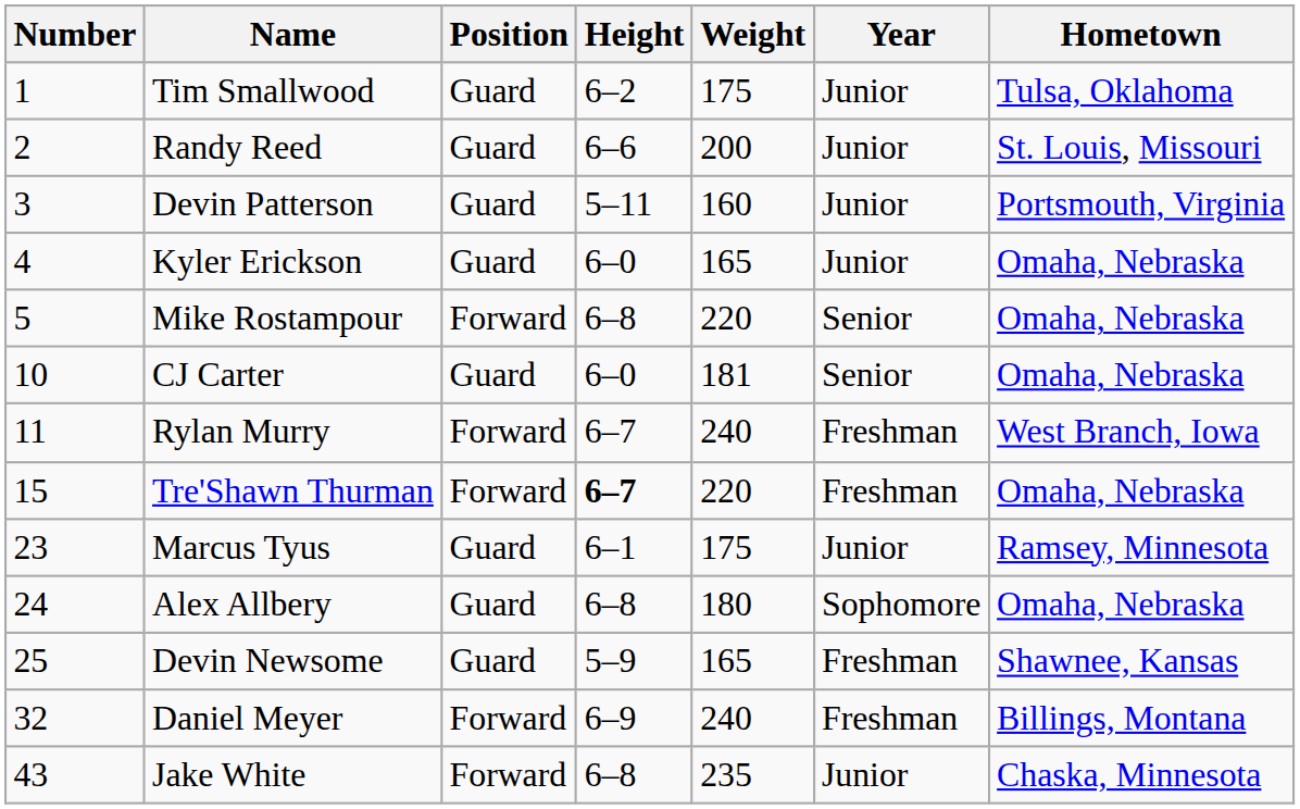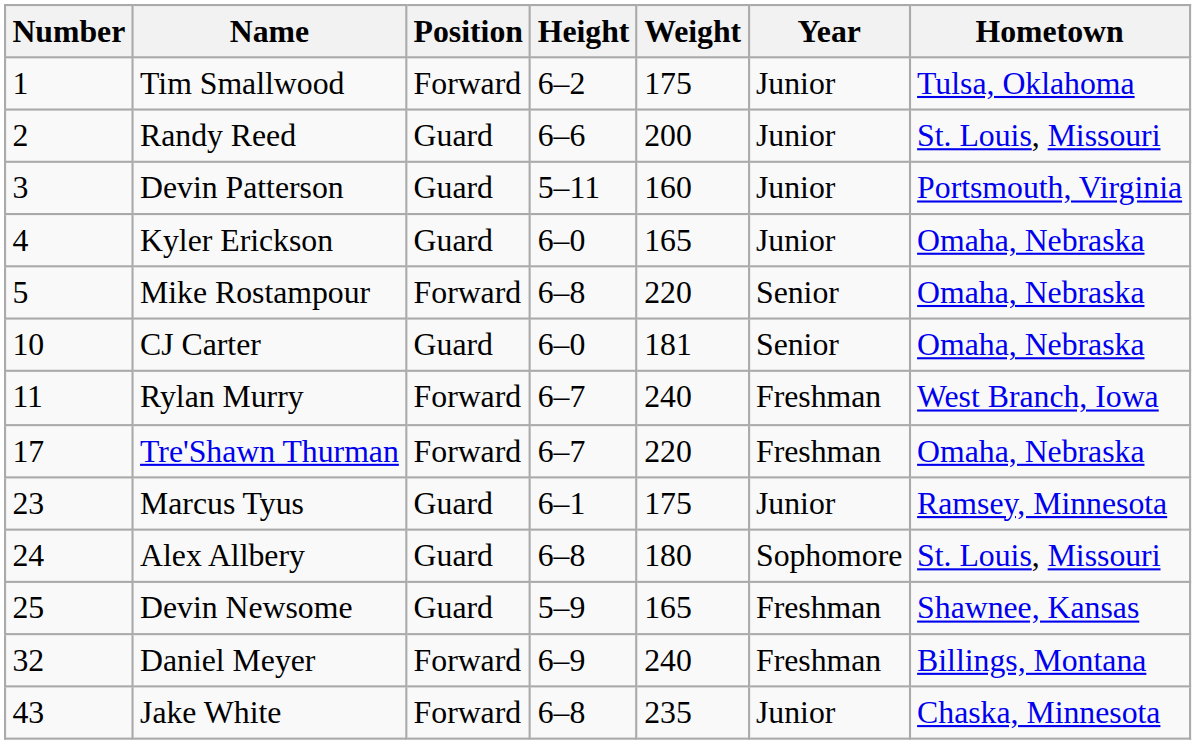Tim Smallwood | Position: Guard -> Forward
Tre'Shawn Thurman | Number: 15 -> 17
Tre'Shawn Thurman | Height: bold -> normal
Alex Allbery | Hometown: Omaha, Nebraska -> St. Louis, Missouri
